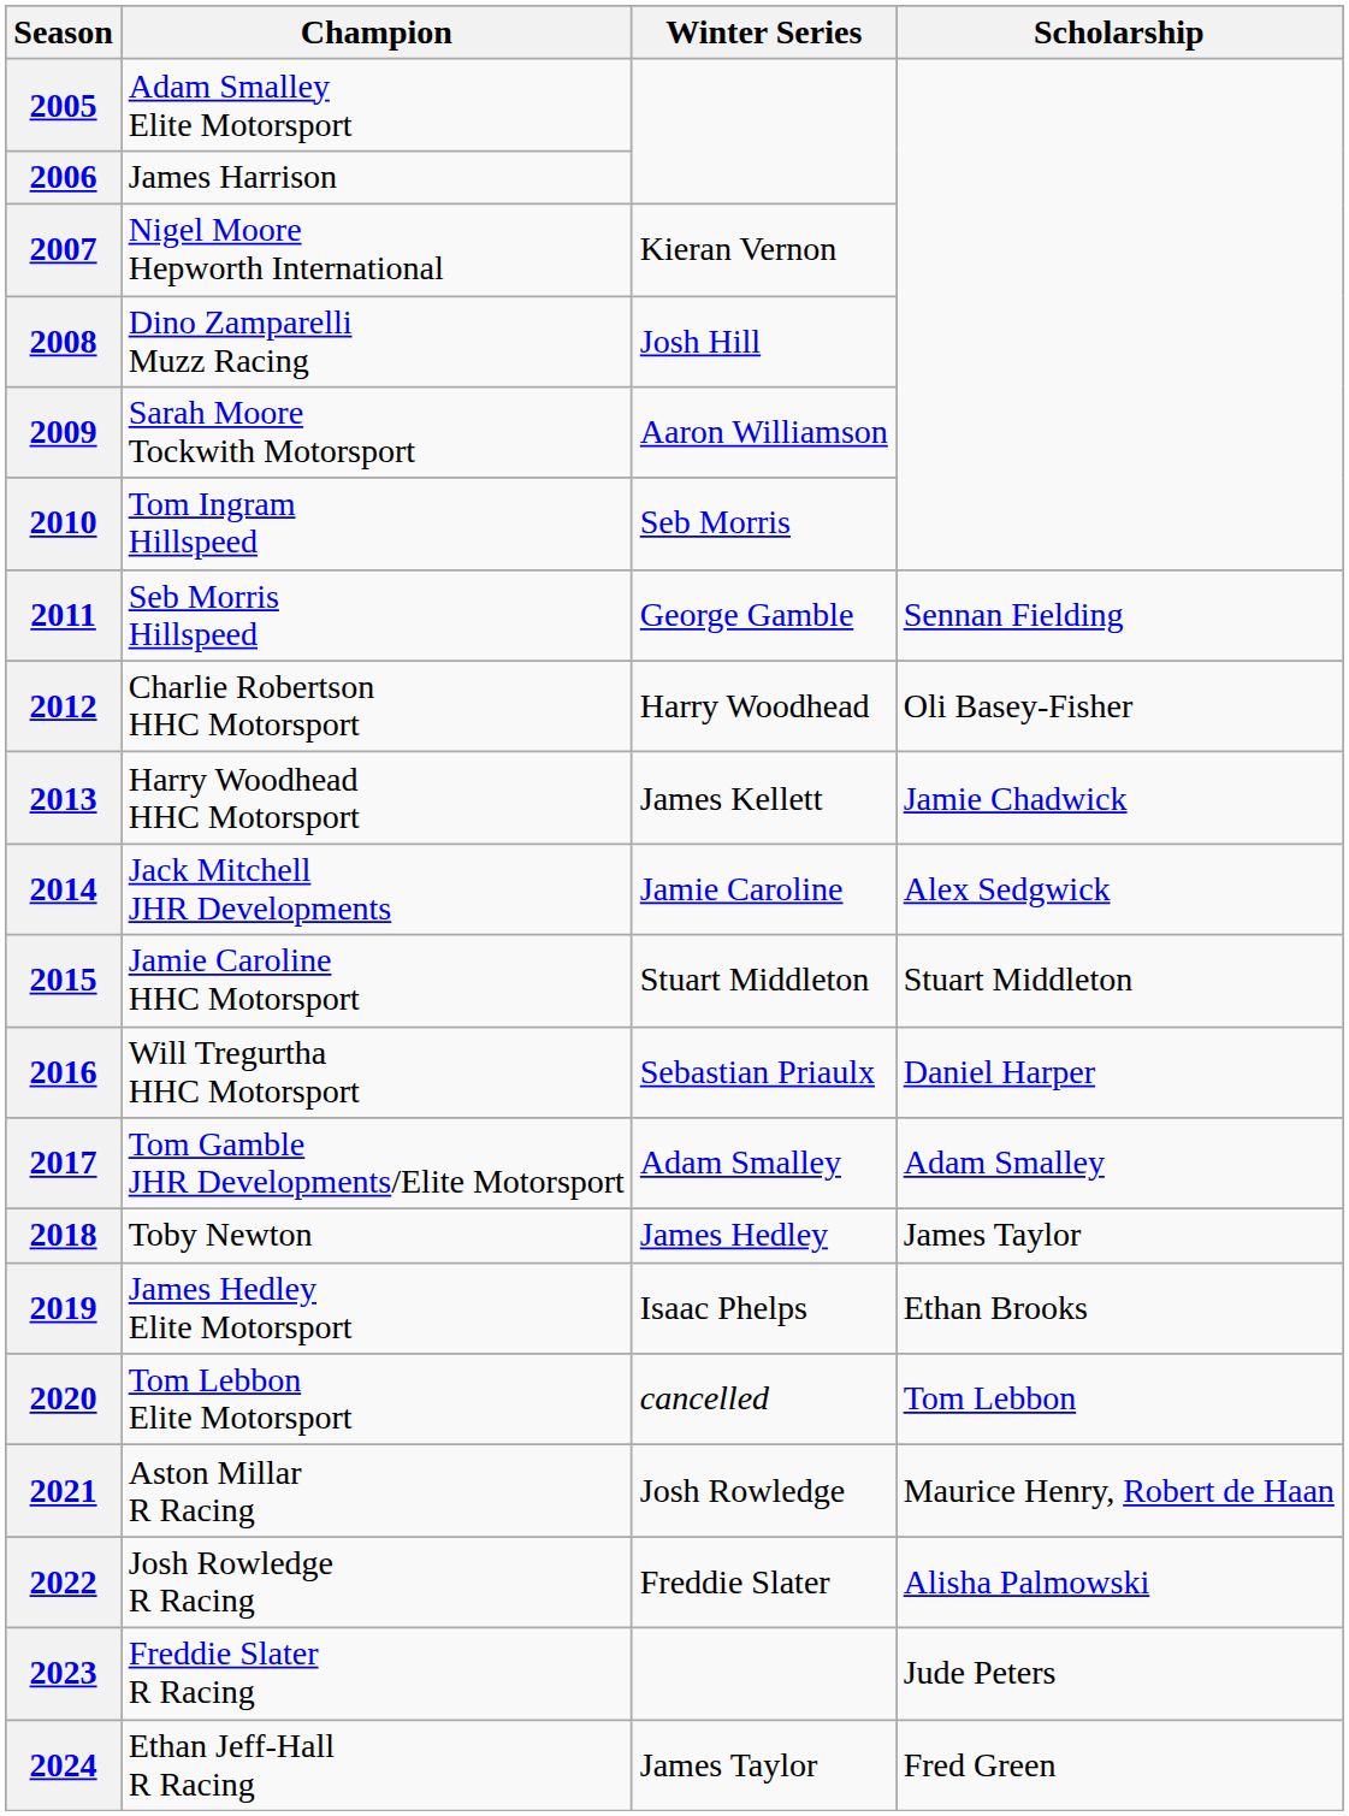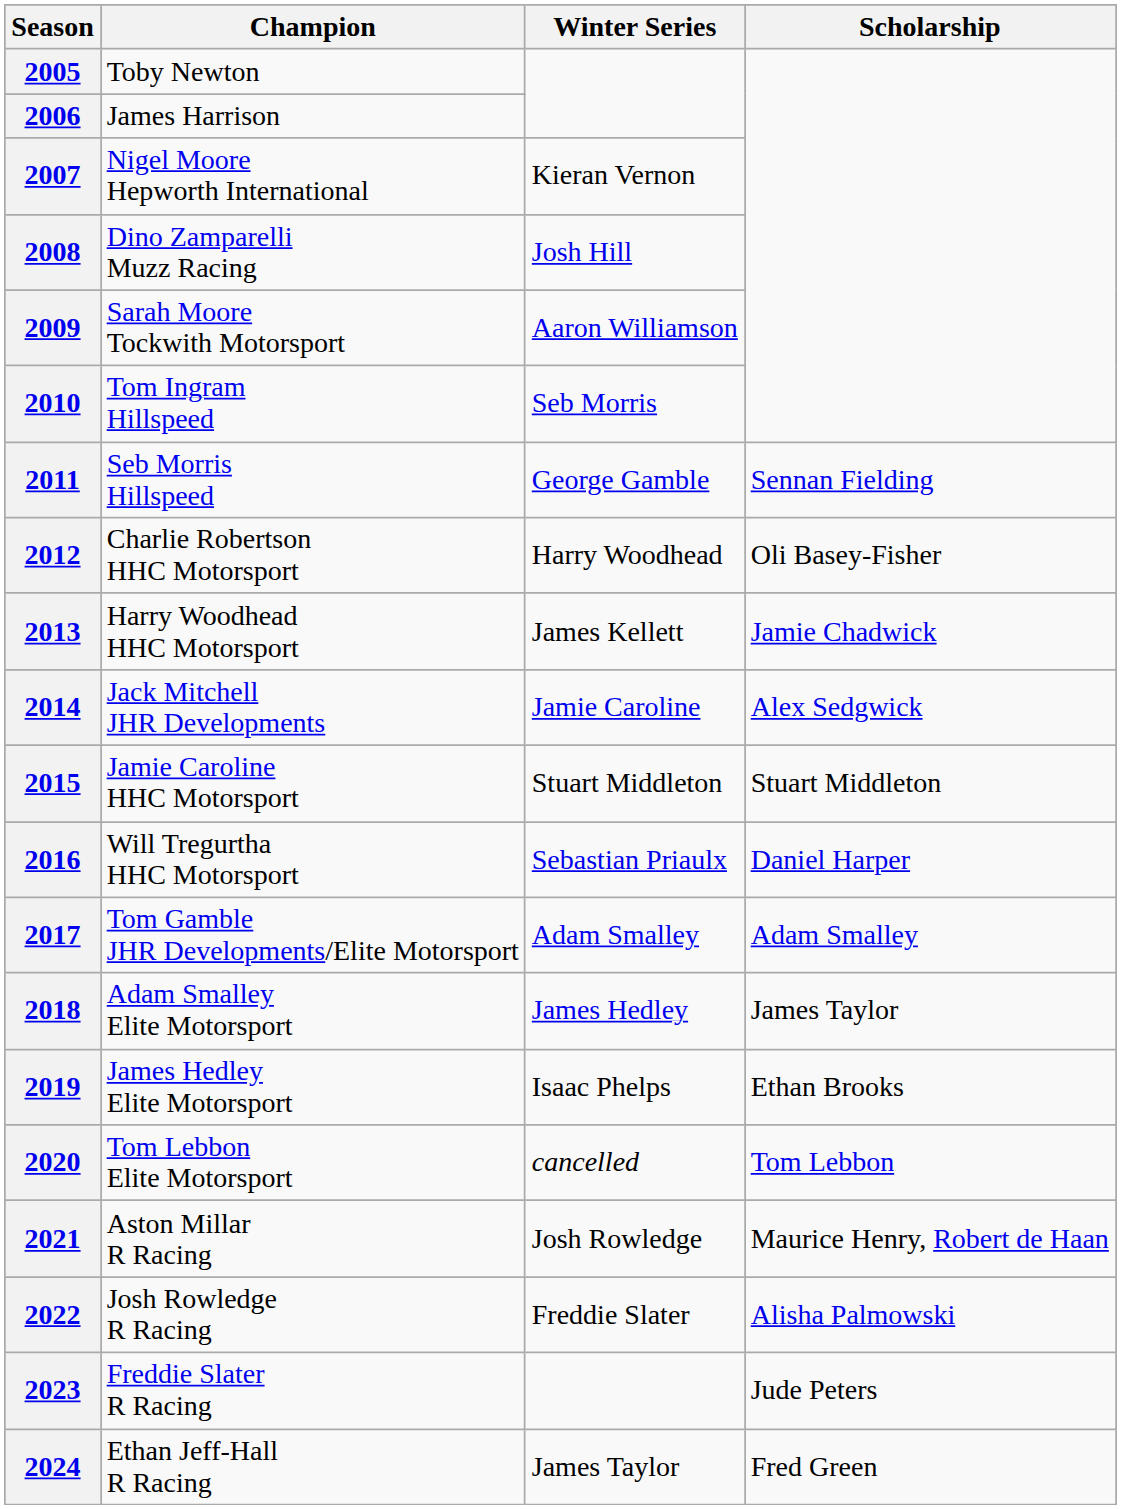2005 | Champion: Adam Smalley Elite Motorsport -> Toby Newton
2018 | Champion: Toby Newton -> Adam Smalley Elite Motorsport
